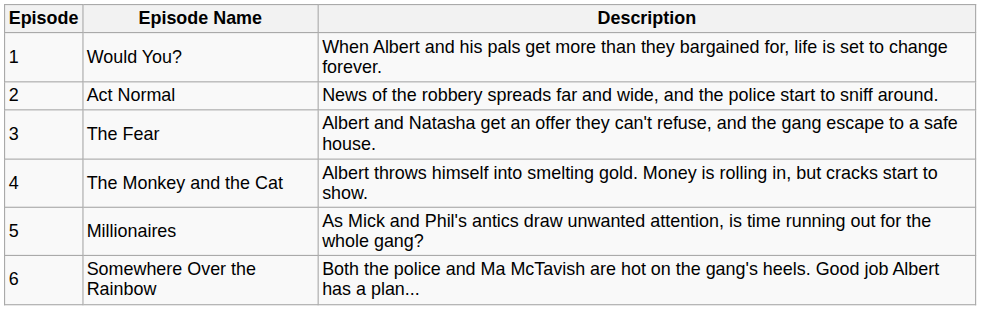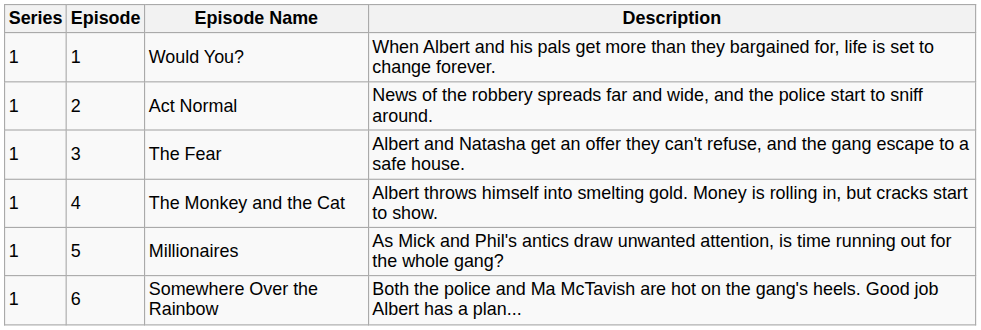+ column: Series | 1 | 1 | 1 | 1 | 1 | 1
